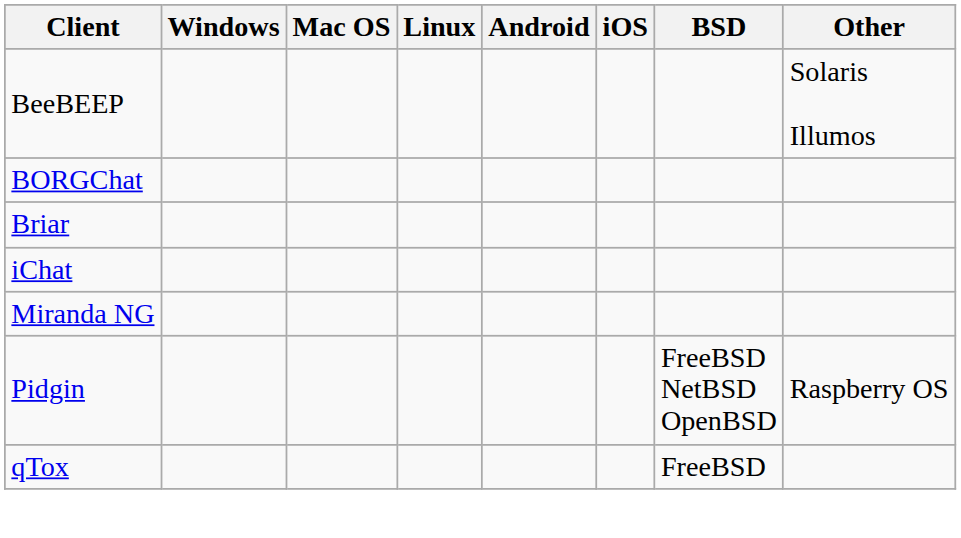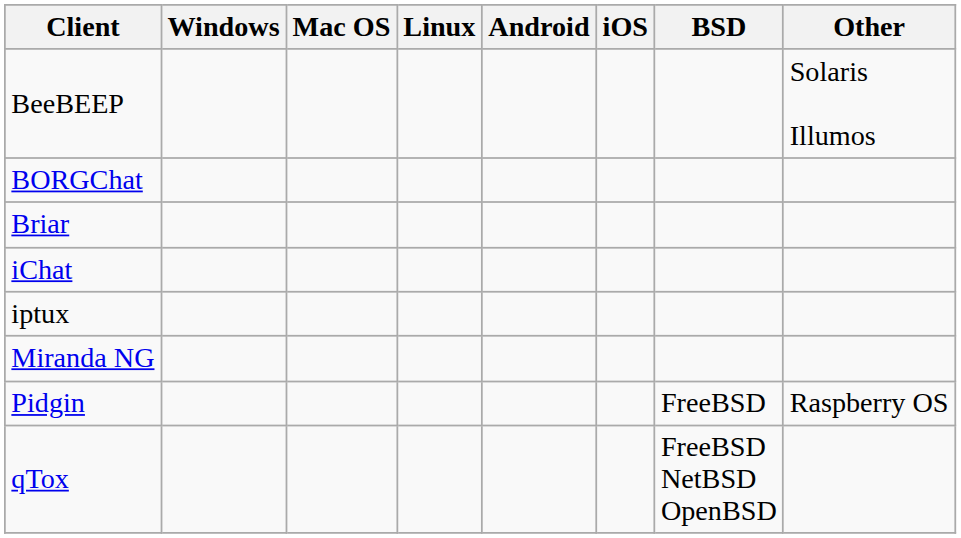+ row: iptux
Pidgin | BSD: FreeBSD NetBSD OpenBSD -> FreeBSD
qTox | BSD: FreeBSD -> FreeBSD NetBSD OpenBSD
